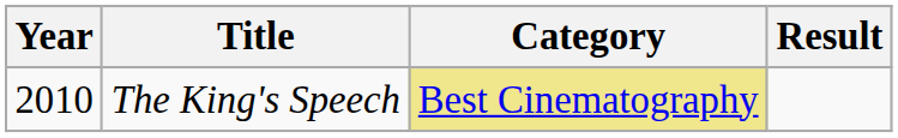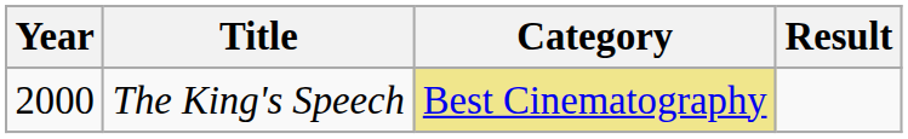The King's Speech | Year: 2010 -> 2000
